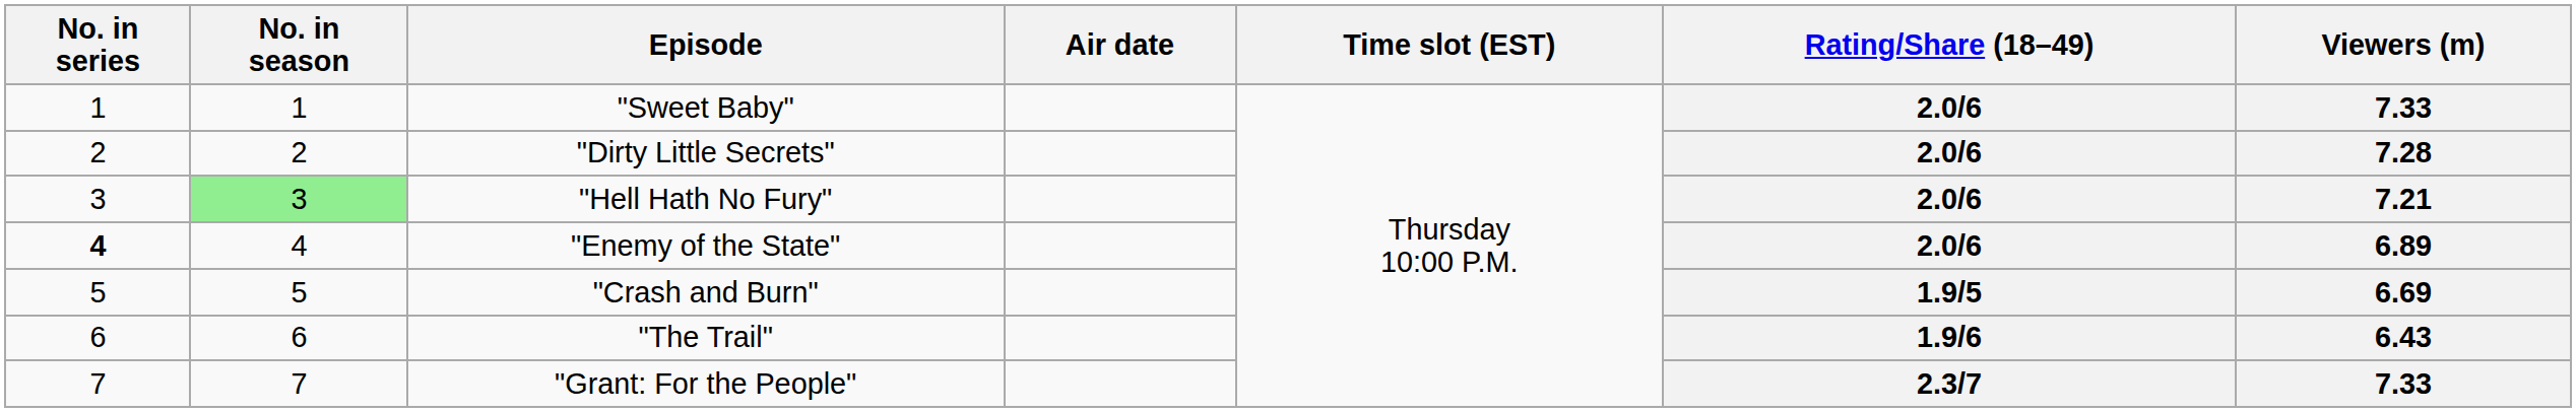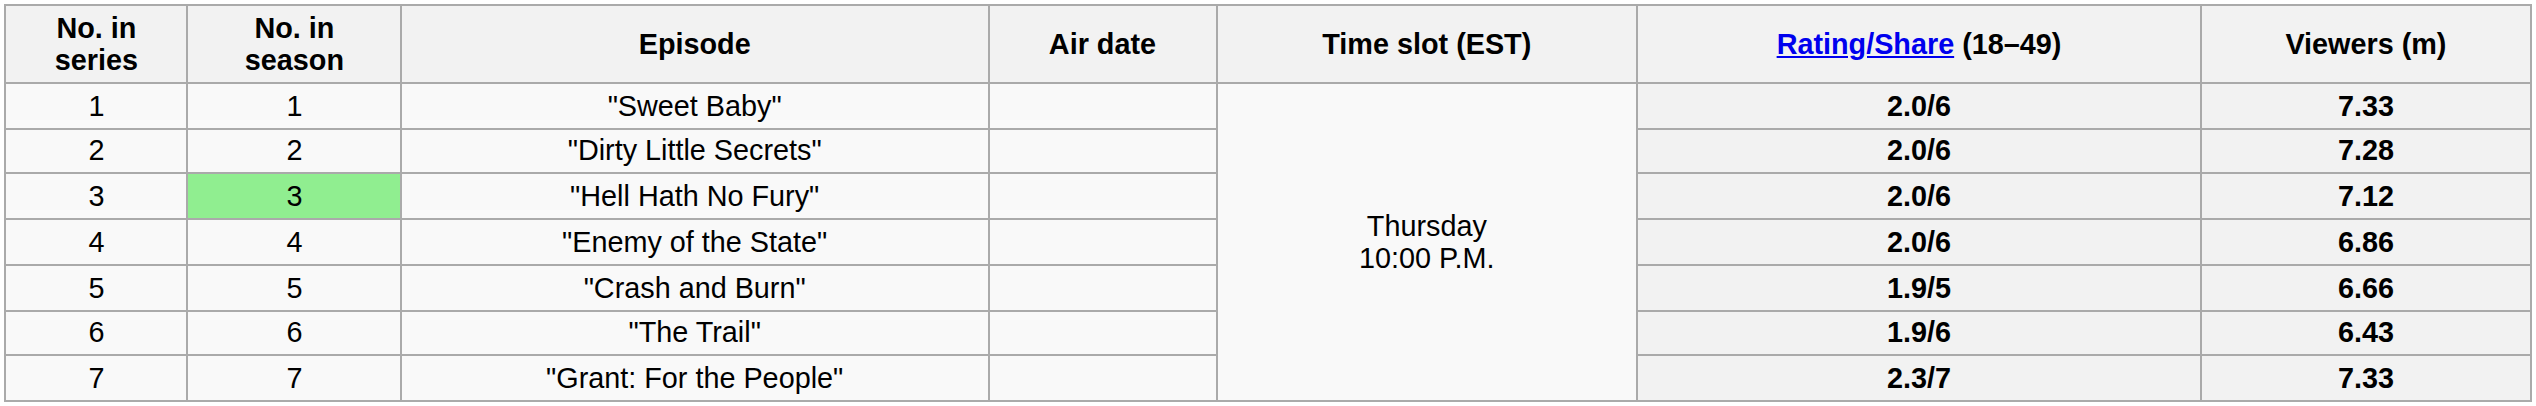"Hell Hath No Fury" | Viewers (m): 7.21 -> 7.12
"Enemy of the State" | No. in series: bold -> normal
"Enemy of the State" | Viewers (m): 6.89 -> 6.86
"Crash and Burn" | Viewers (m): 6.69 -> 6.66
